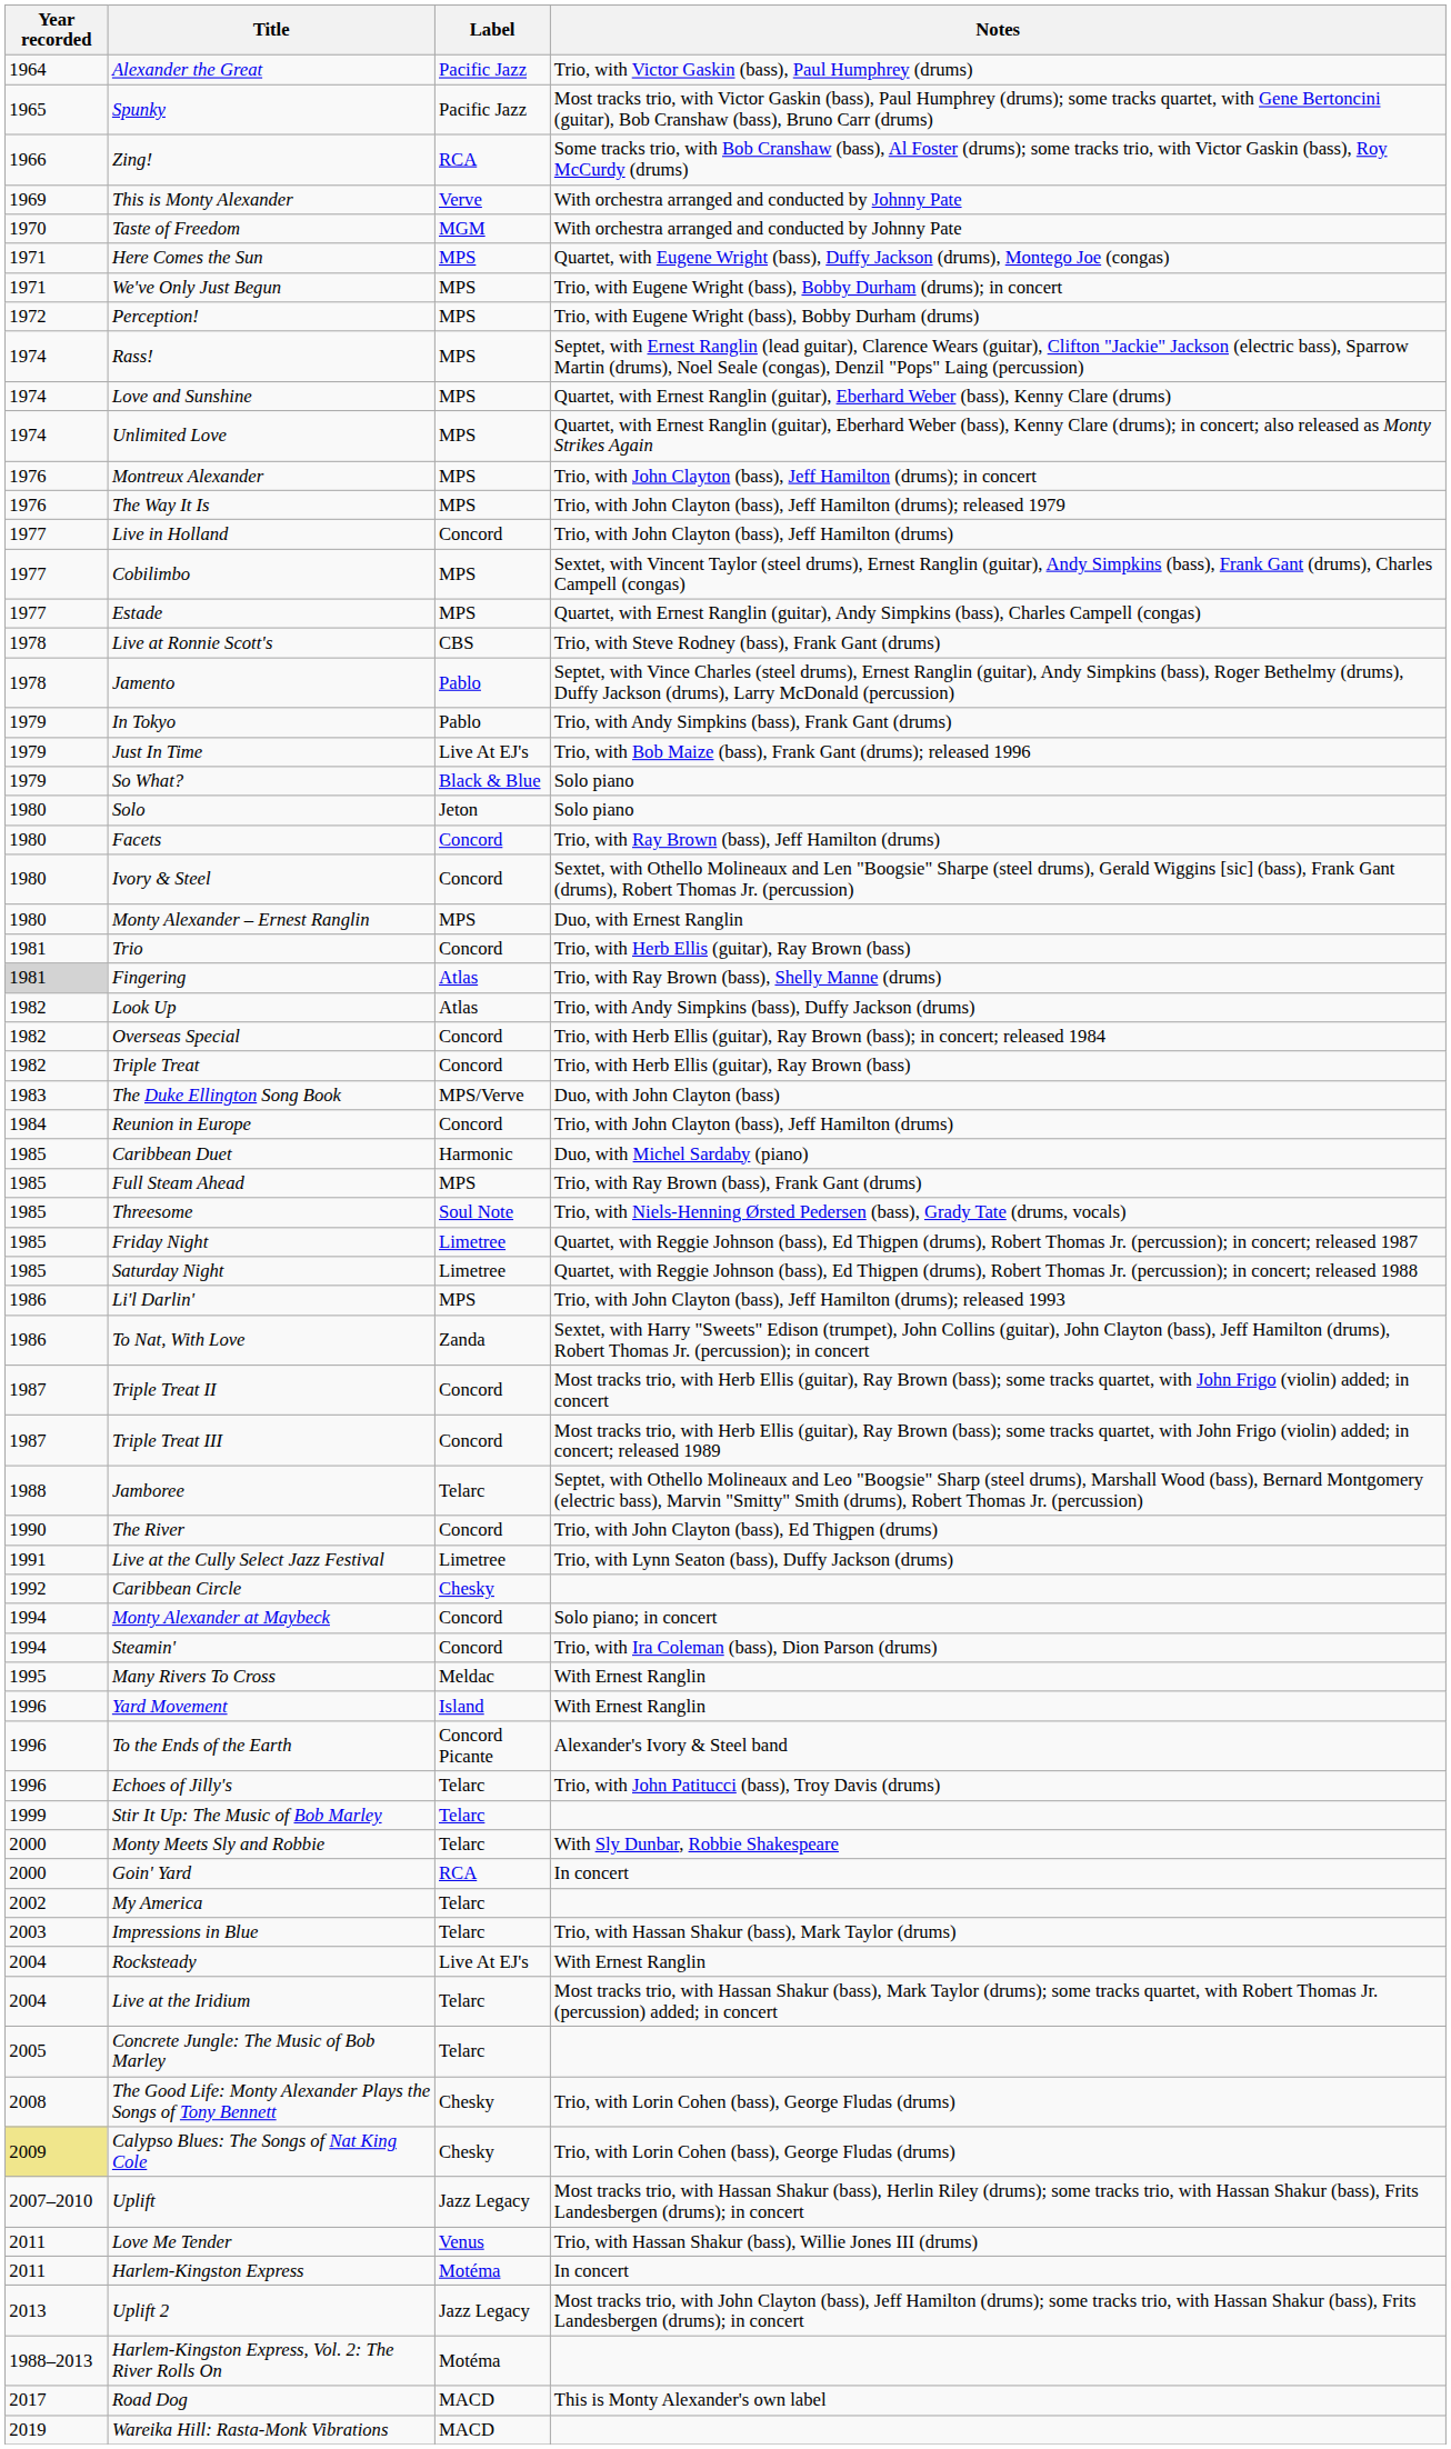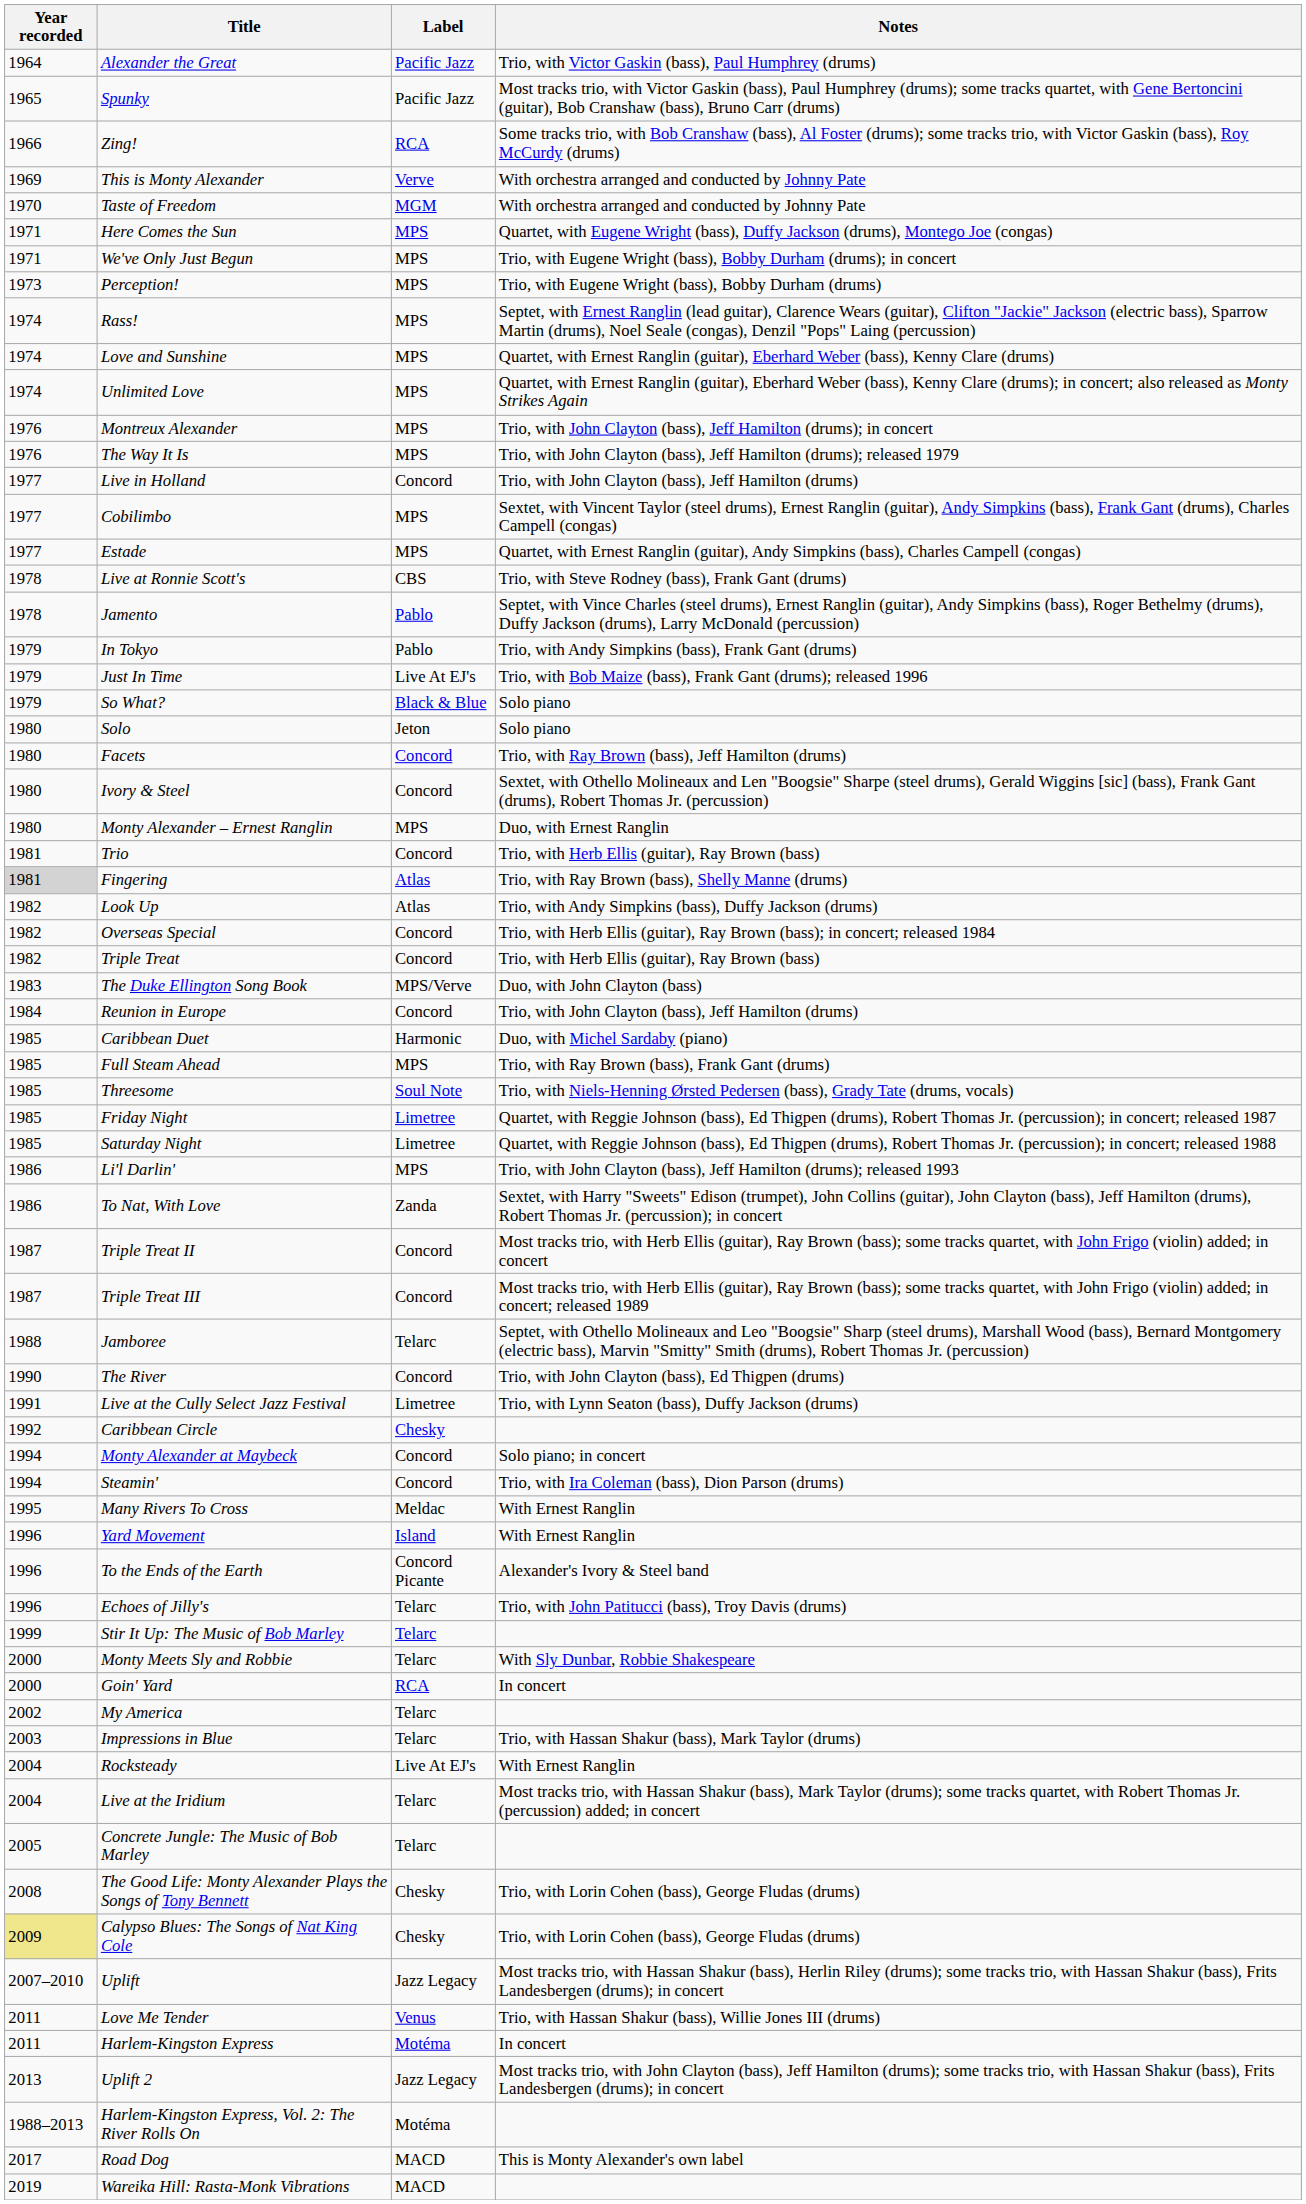Perception! | Year recorded: 1972 -> 1973
